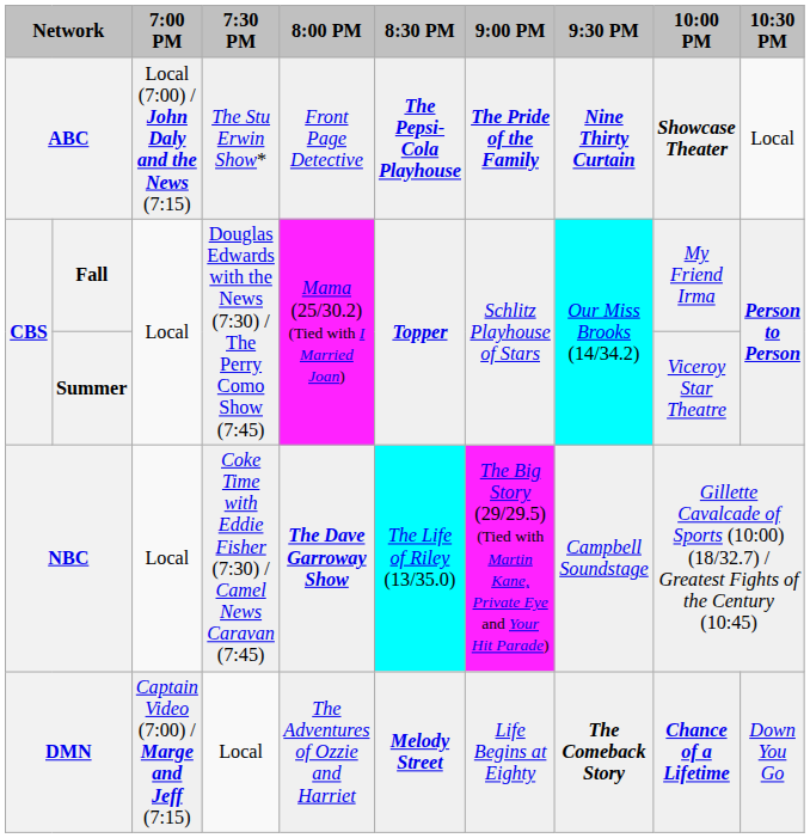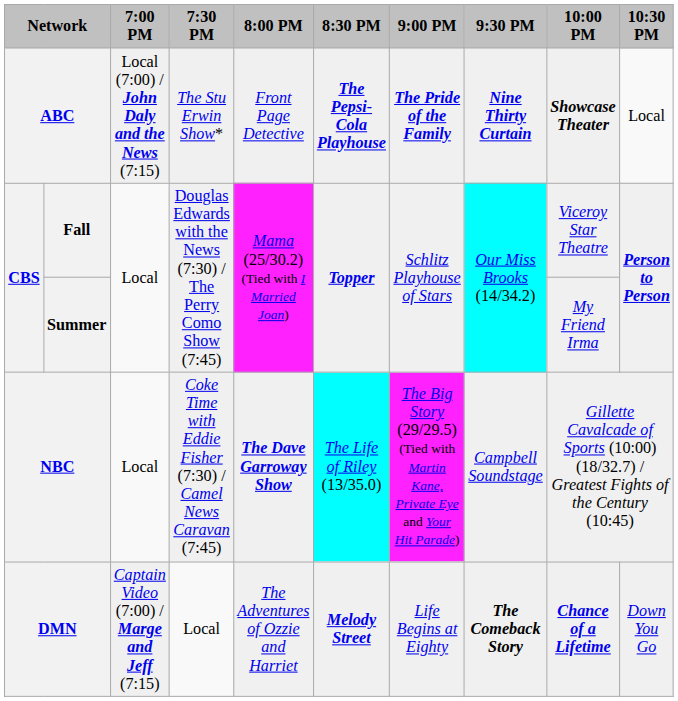Fall | 10:00 PM: My Friend Irma -> Viceroy Star Theatre
Summer | 10:00 PM: Viceroy Star Theatre -> My Friend Irma
